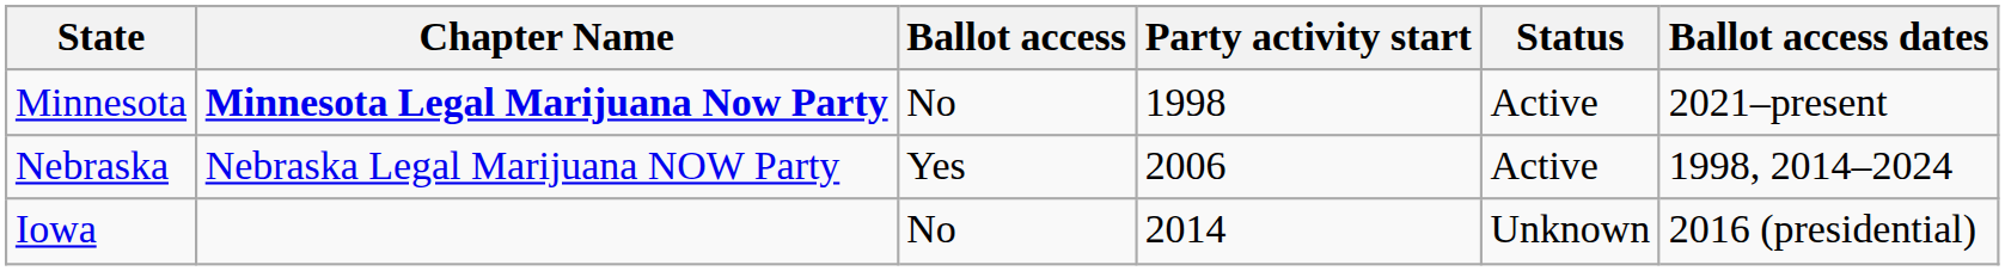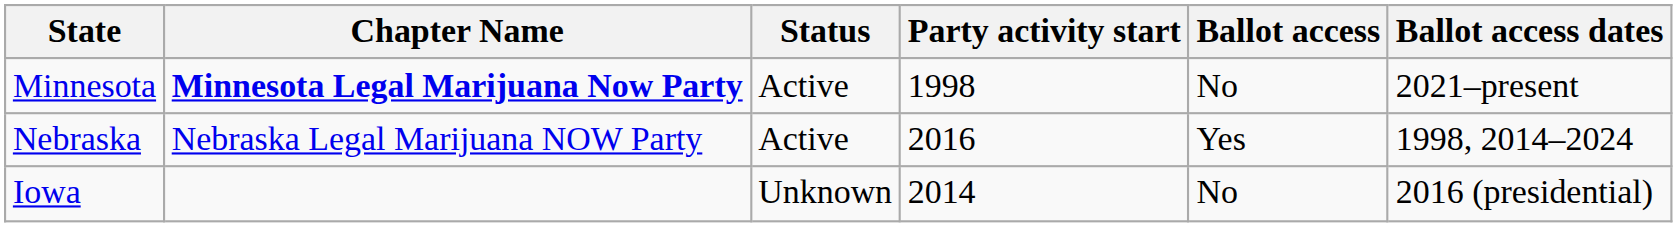columns swapped: Status <-> Ballot access
Nebraska | Party activity start: 2006 -> 2016
